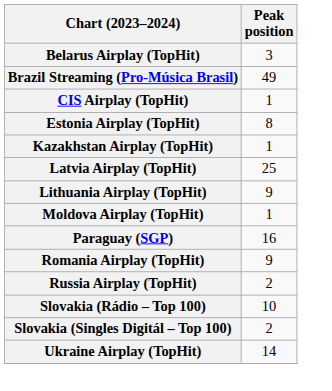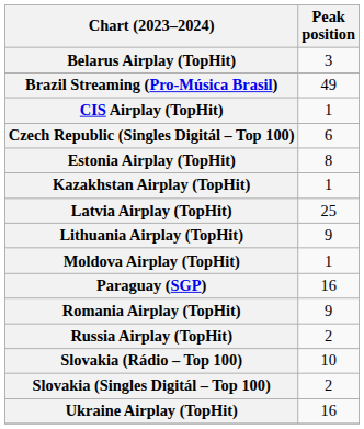+ row: Czech Republic (Singles Digitál – Top 100) | 6
Ukraine Airplay (TopHit) | Peak position: 14 -> 16
